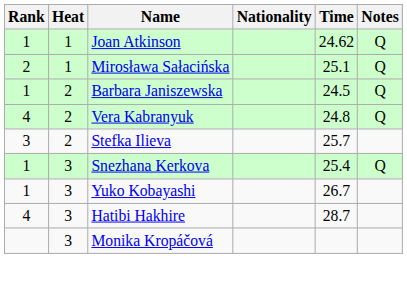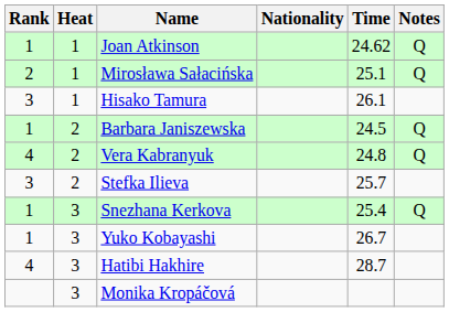+ row: 3 | 1 | Hisako Tamura | 26.1
